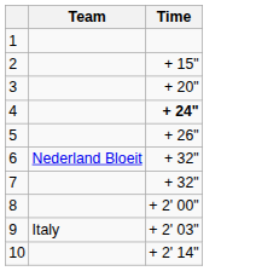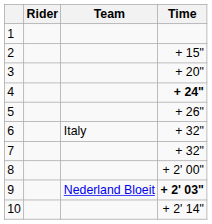+ column: Rider
6 | Team: Nederland Bloeit -> Italy
9 | Team: Italy -> Nederland Bloeit
9 | Time: normal -> bold
